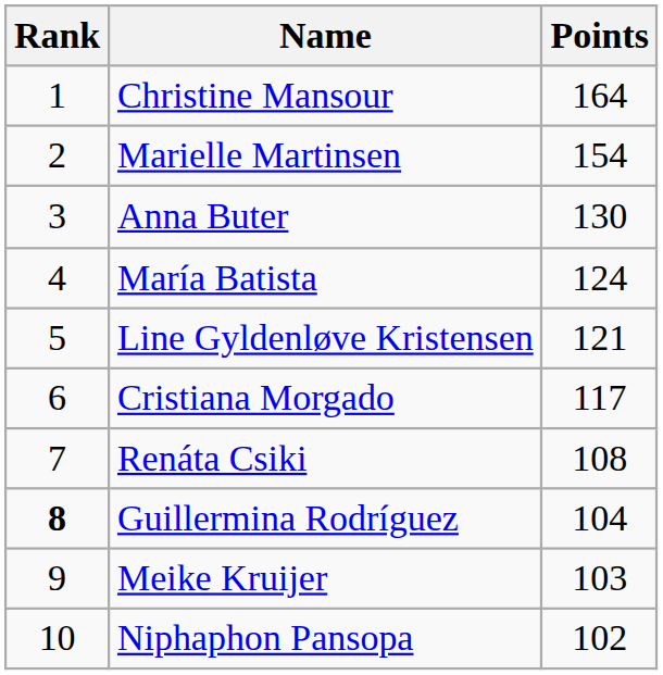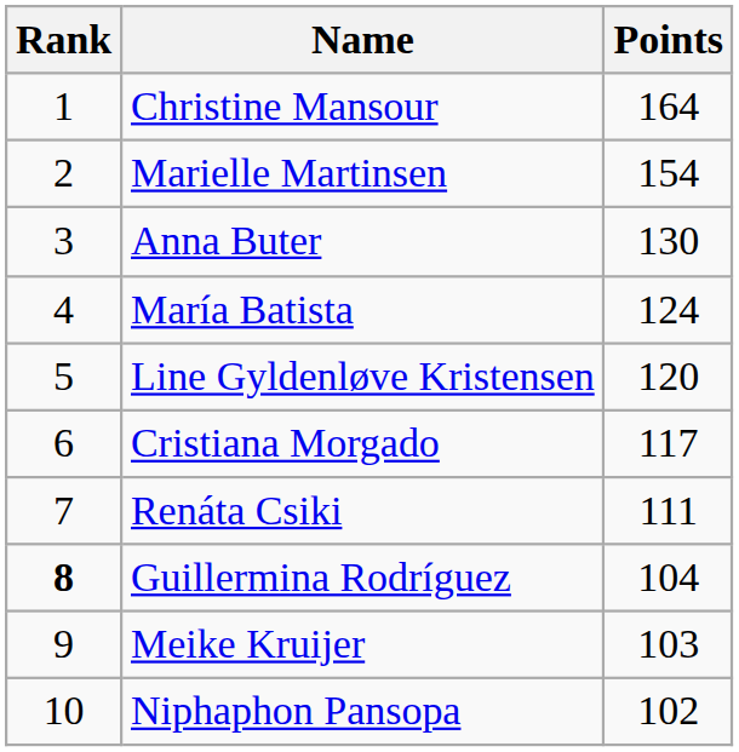Line Gyldenløve Kristensen | Points: 121 -> 120
Renáta Csiki | Points: 108 -> 111
